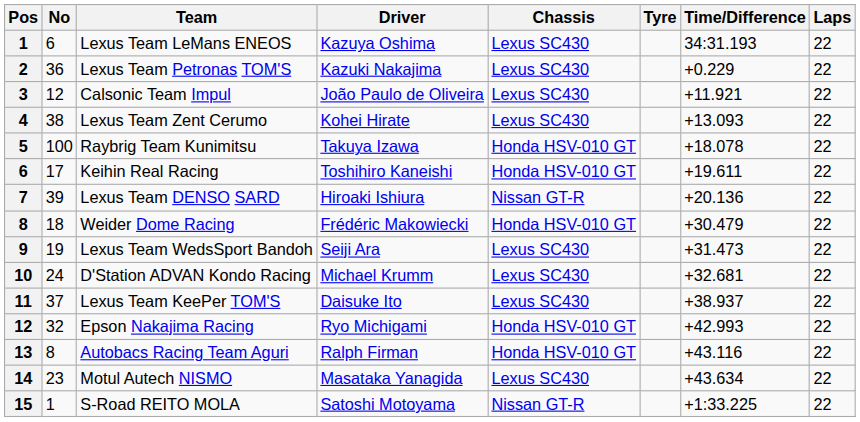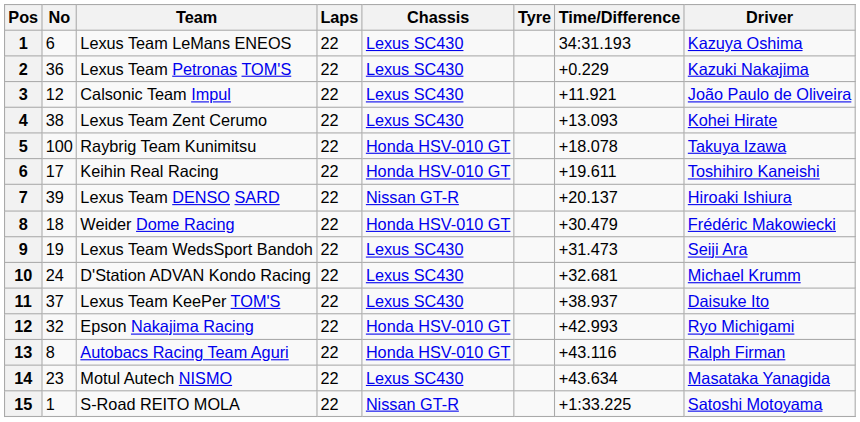columns swapped: Driver <-> Laps
Lexus Team DENSO SARD | Time/Difference: +20.136 -> +20.137
